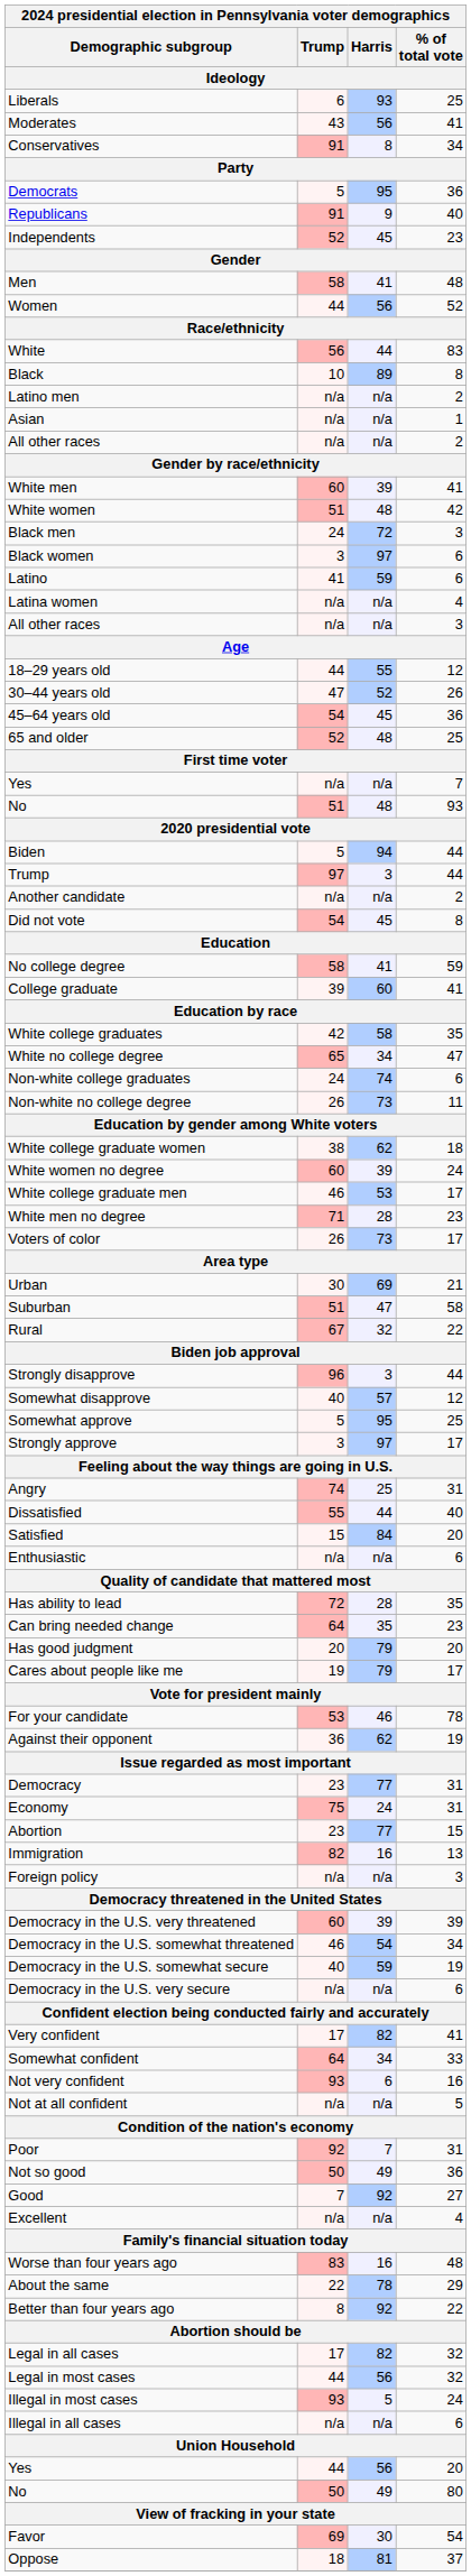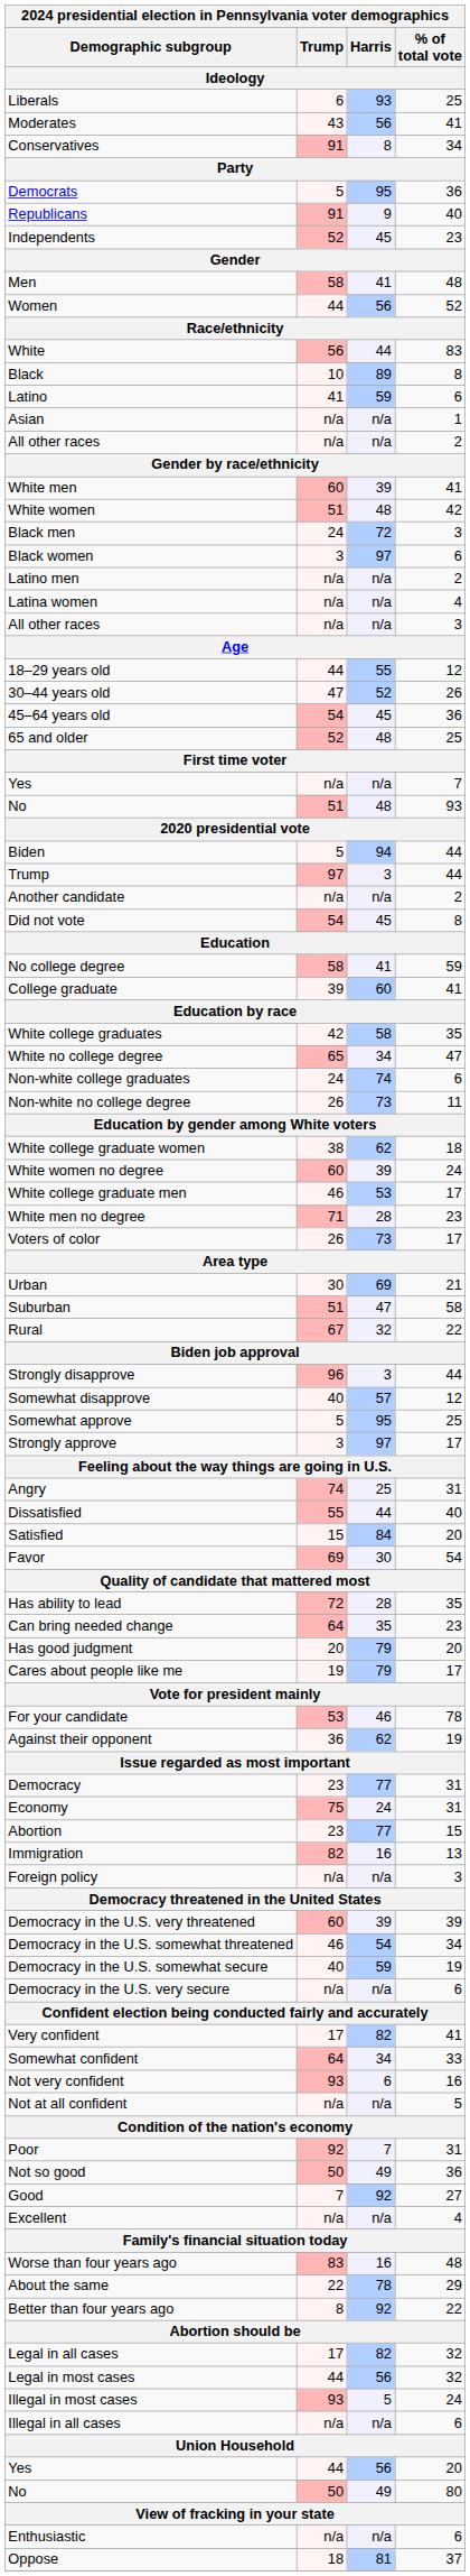rows swapped: Latino <-> Latino men
rows swapped: Enthusiastic <-> Favor
